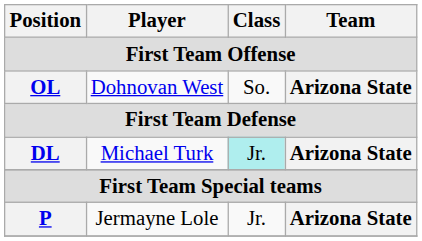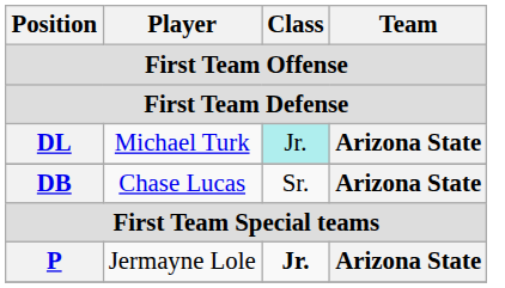- row: OL | Dohnovan West | So. | Arizona State
+ row: DB | Chase Lucas | Sr. | Arizona State
P | Class: normal -> bold
